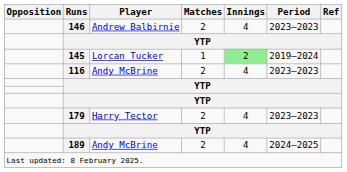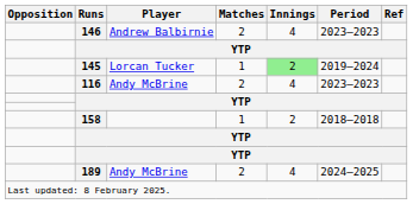+ row: 158 | 1 | 2 | 2018–2018
- row: 179 | Harry Tector | 2 | 4 | 2023–2023
